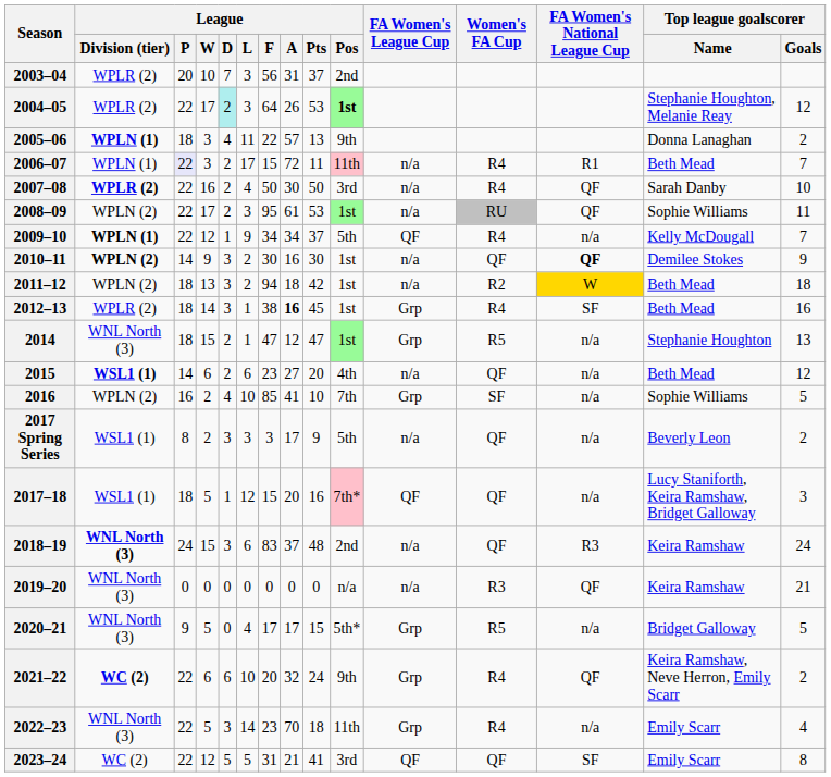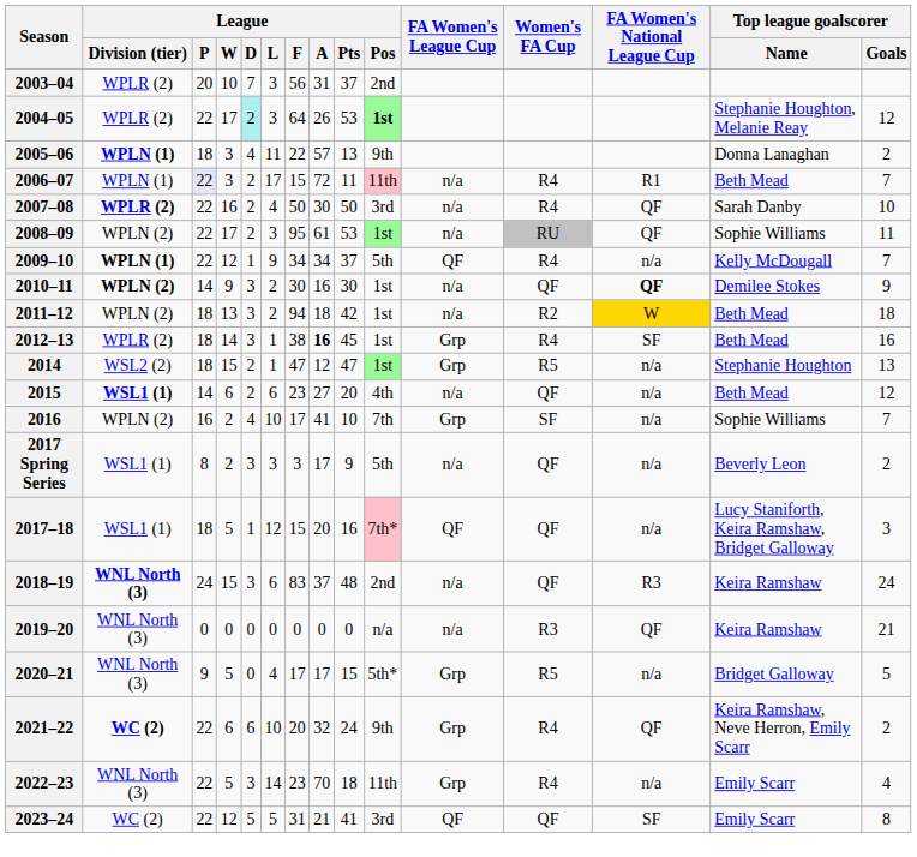2014 | League / Division (tier): WNL North (3) -> WSL2 (2)
2016 | League / F: 85 -> 17
2016 | Top league goalscorer / Goals: 5 -> 7
